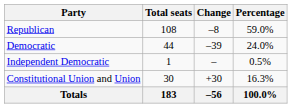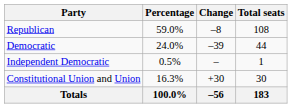columns swapped: Total seats <-> Percentage
